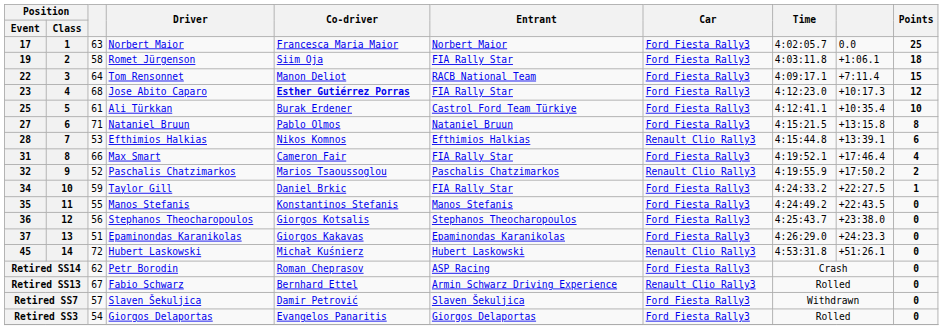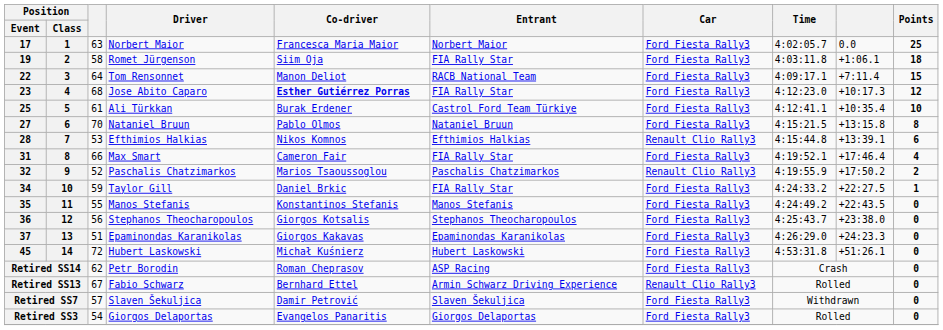27 | column 3: 71 -> 70
45 | Car: Renault Clio Rally3 -> Ford Fiesta Rally3
